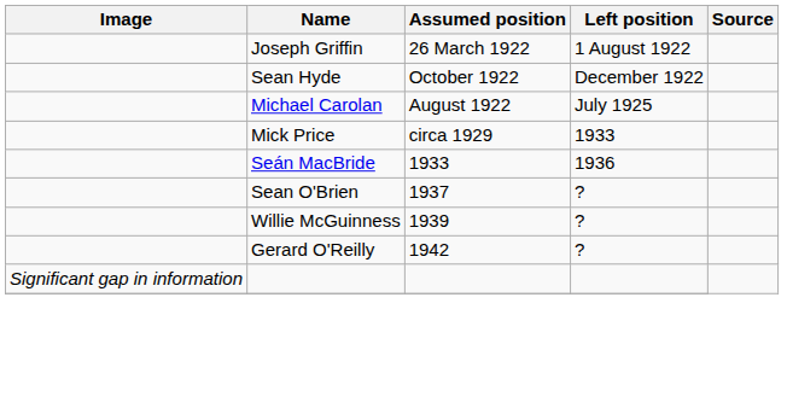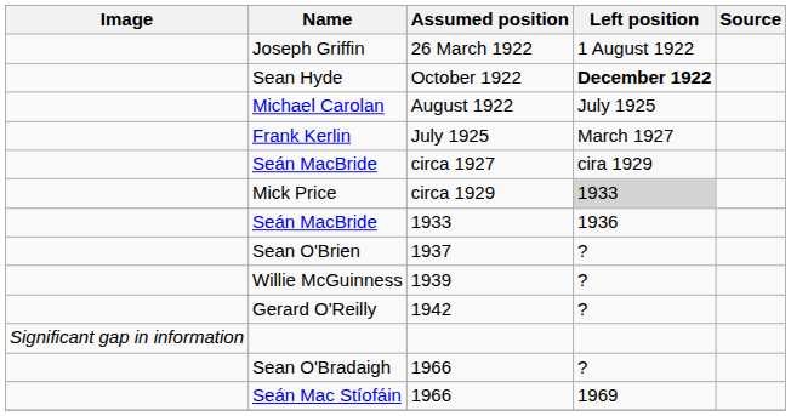Sean Hyde | Left position: normal -> bold
+ row: Frank Kerlin | July 1925 | March 1927
+ row: Seán MacBride | circa 1927 | cira 1929
Mick Price | Left position: no background -> lightgrey background
+ row: Sean O'Bradaigh | 1966 | ?
+ row: Seán Mac Stíofáin | 1966 | 1969
